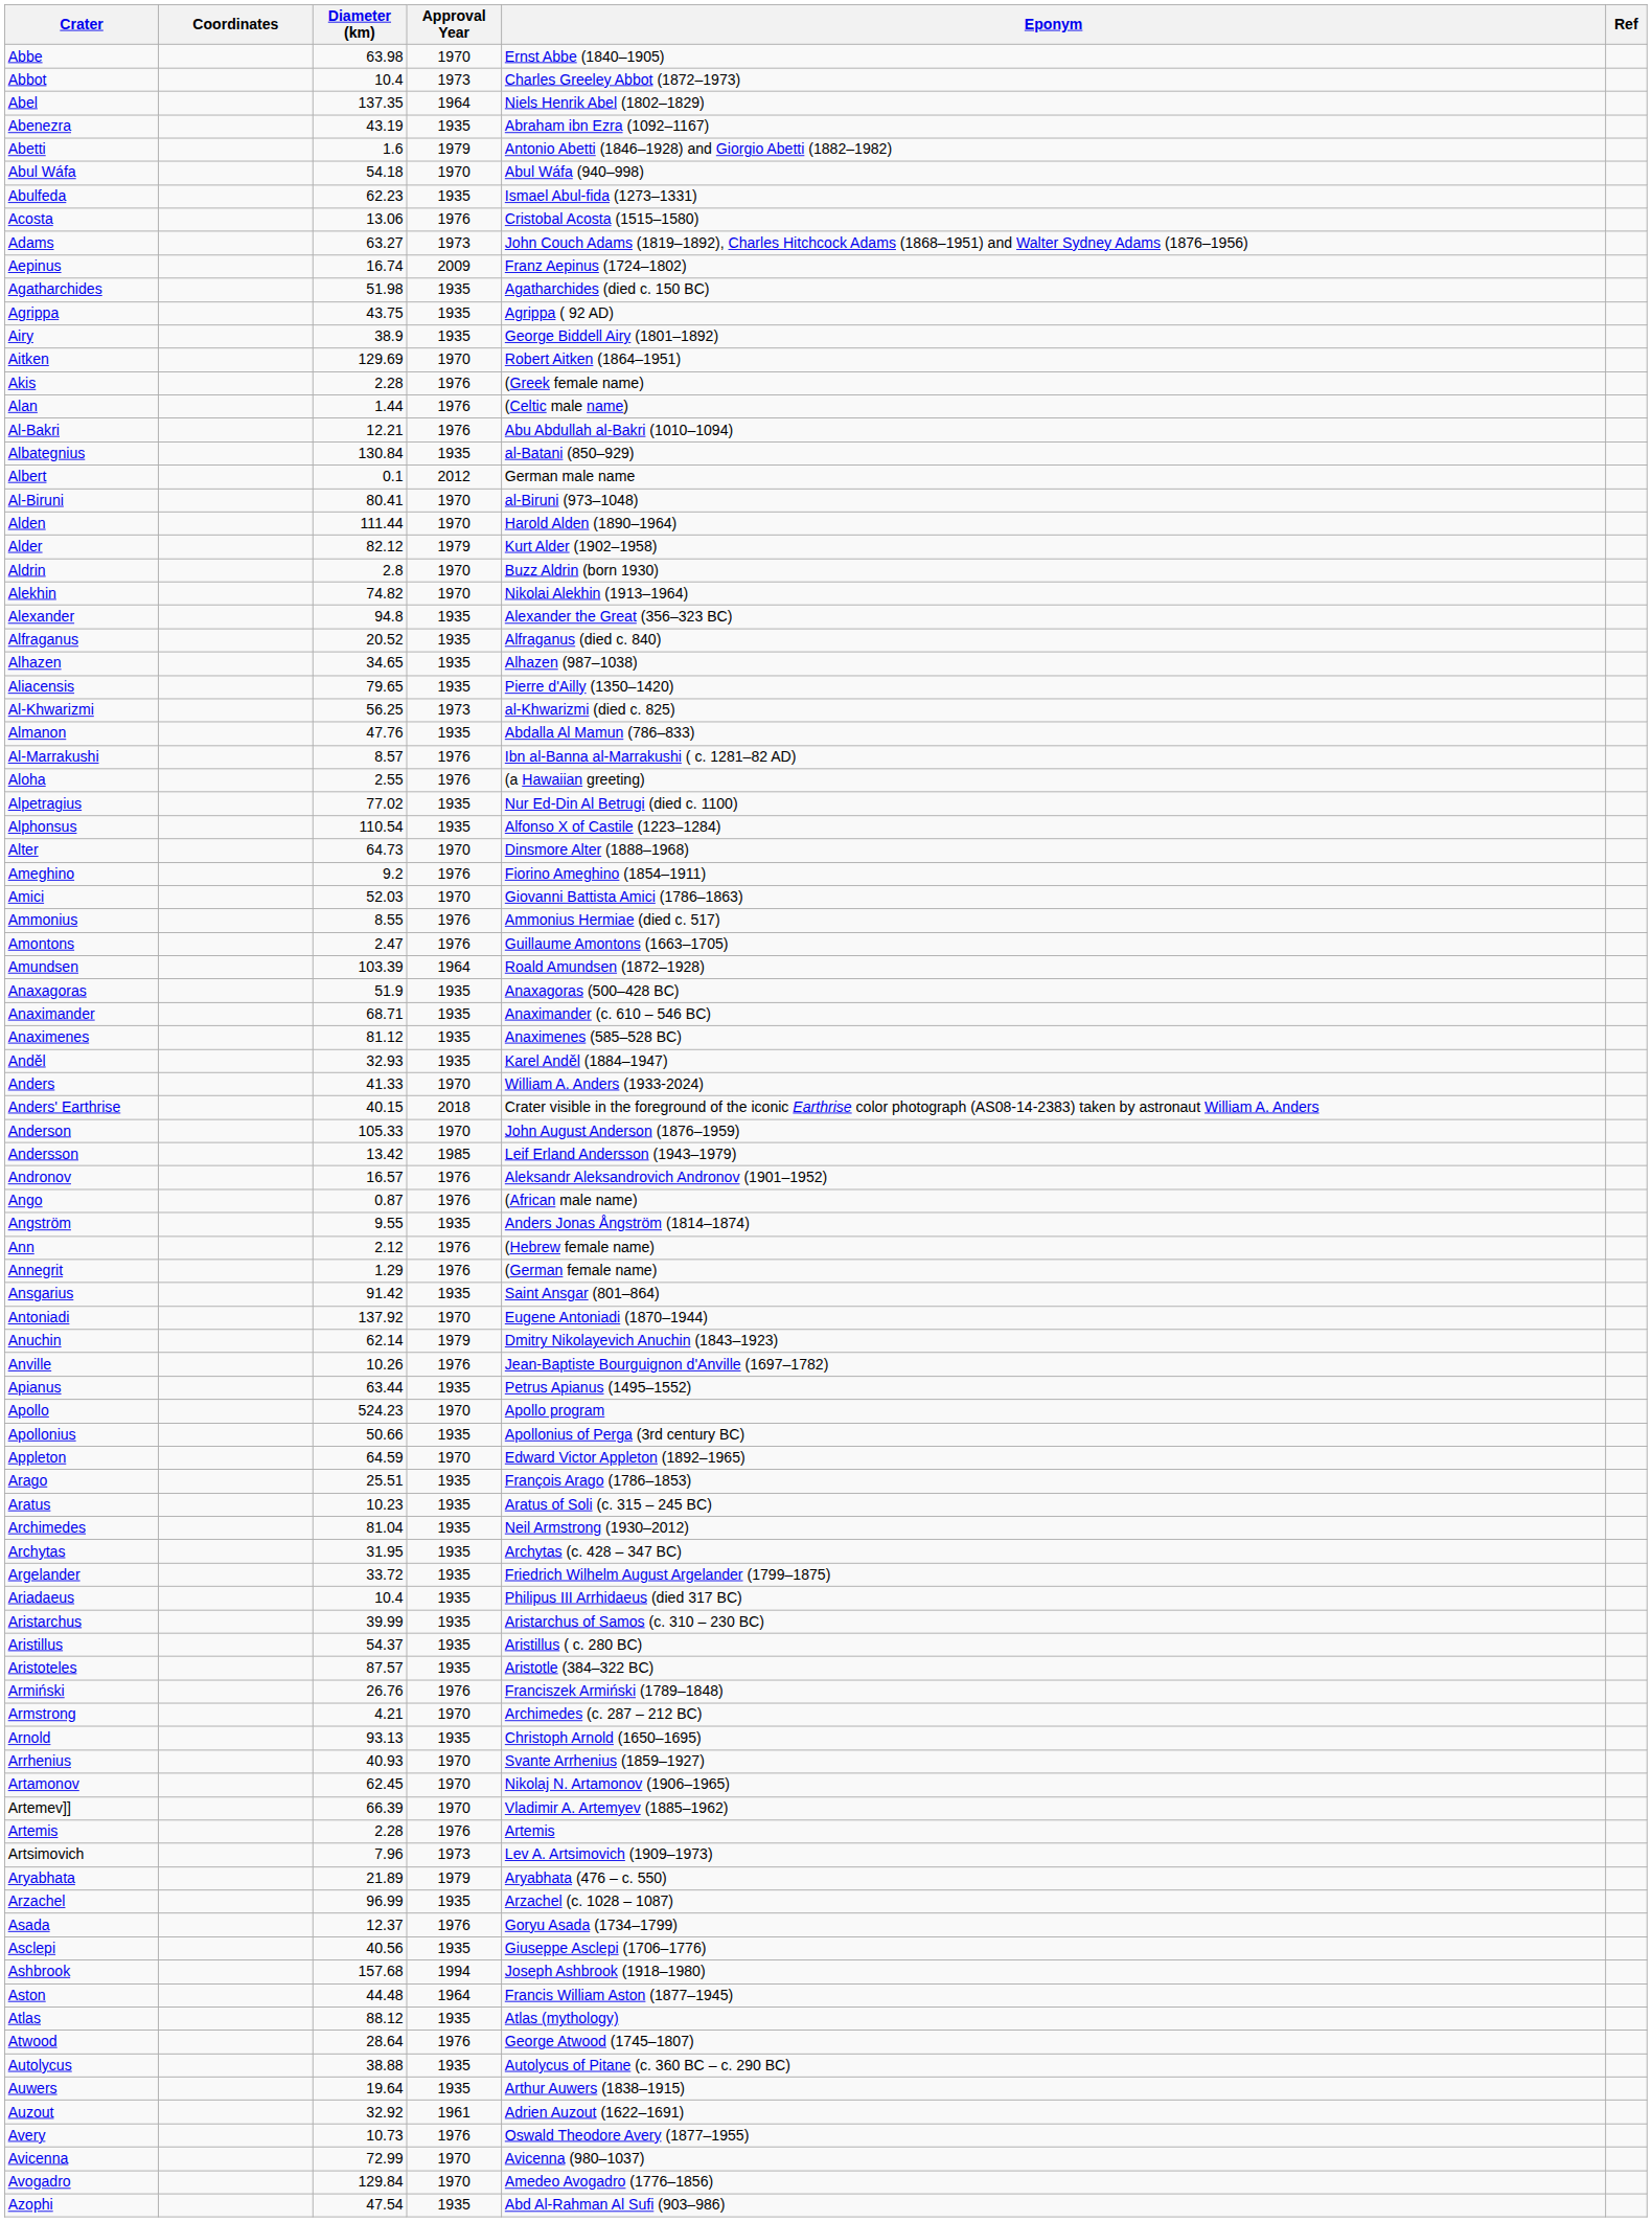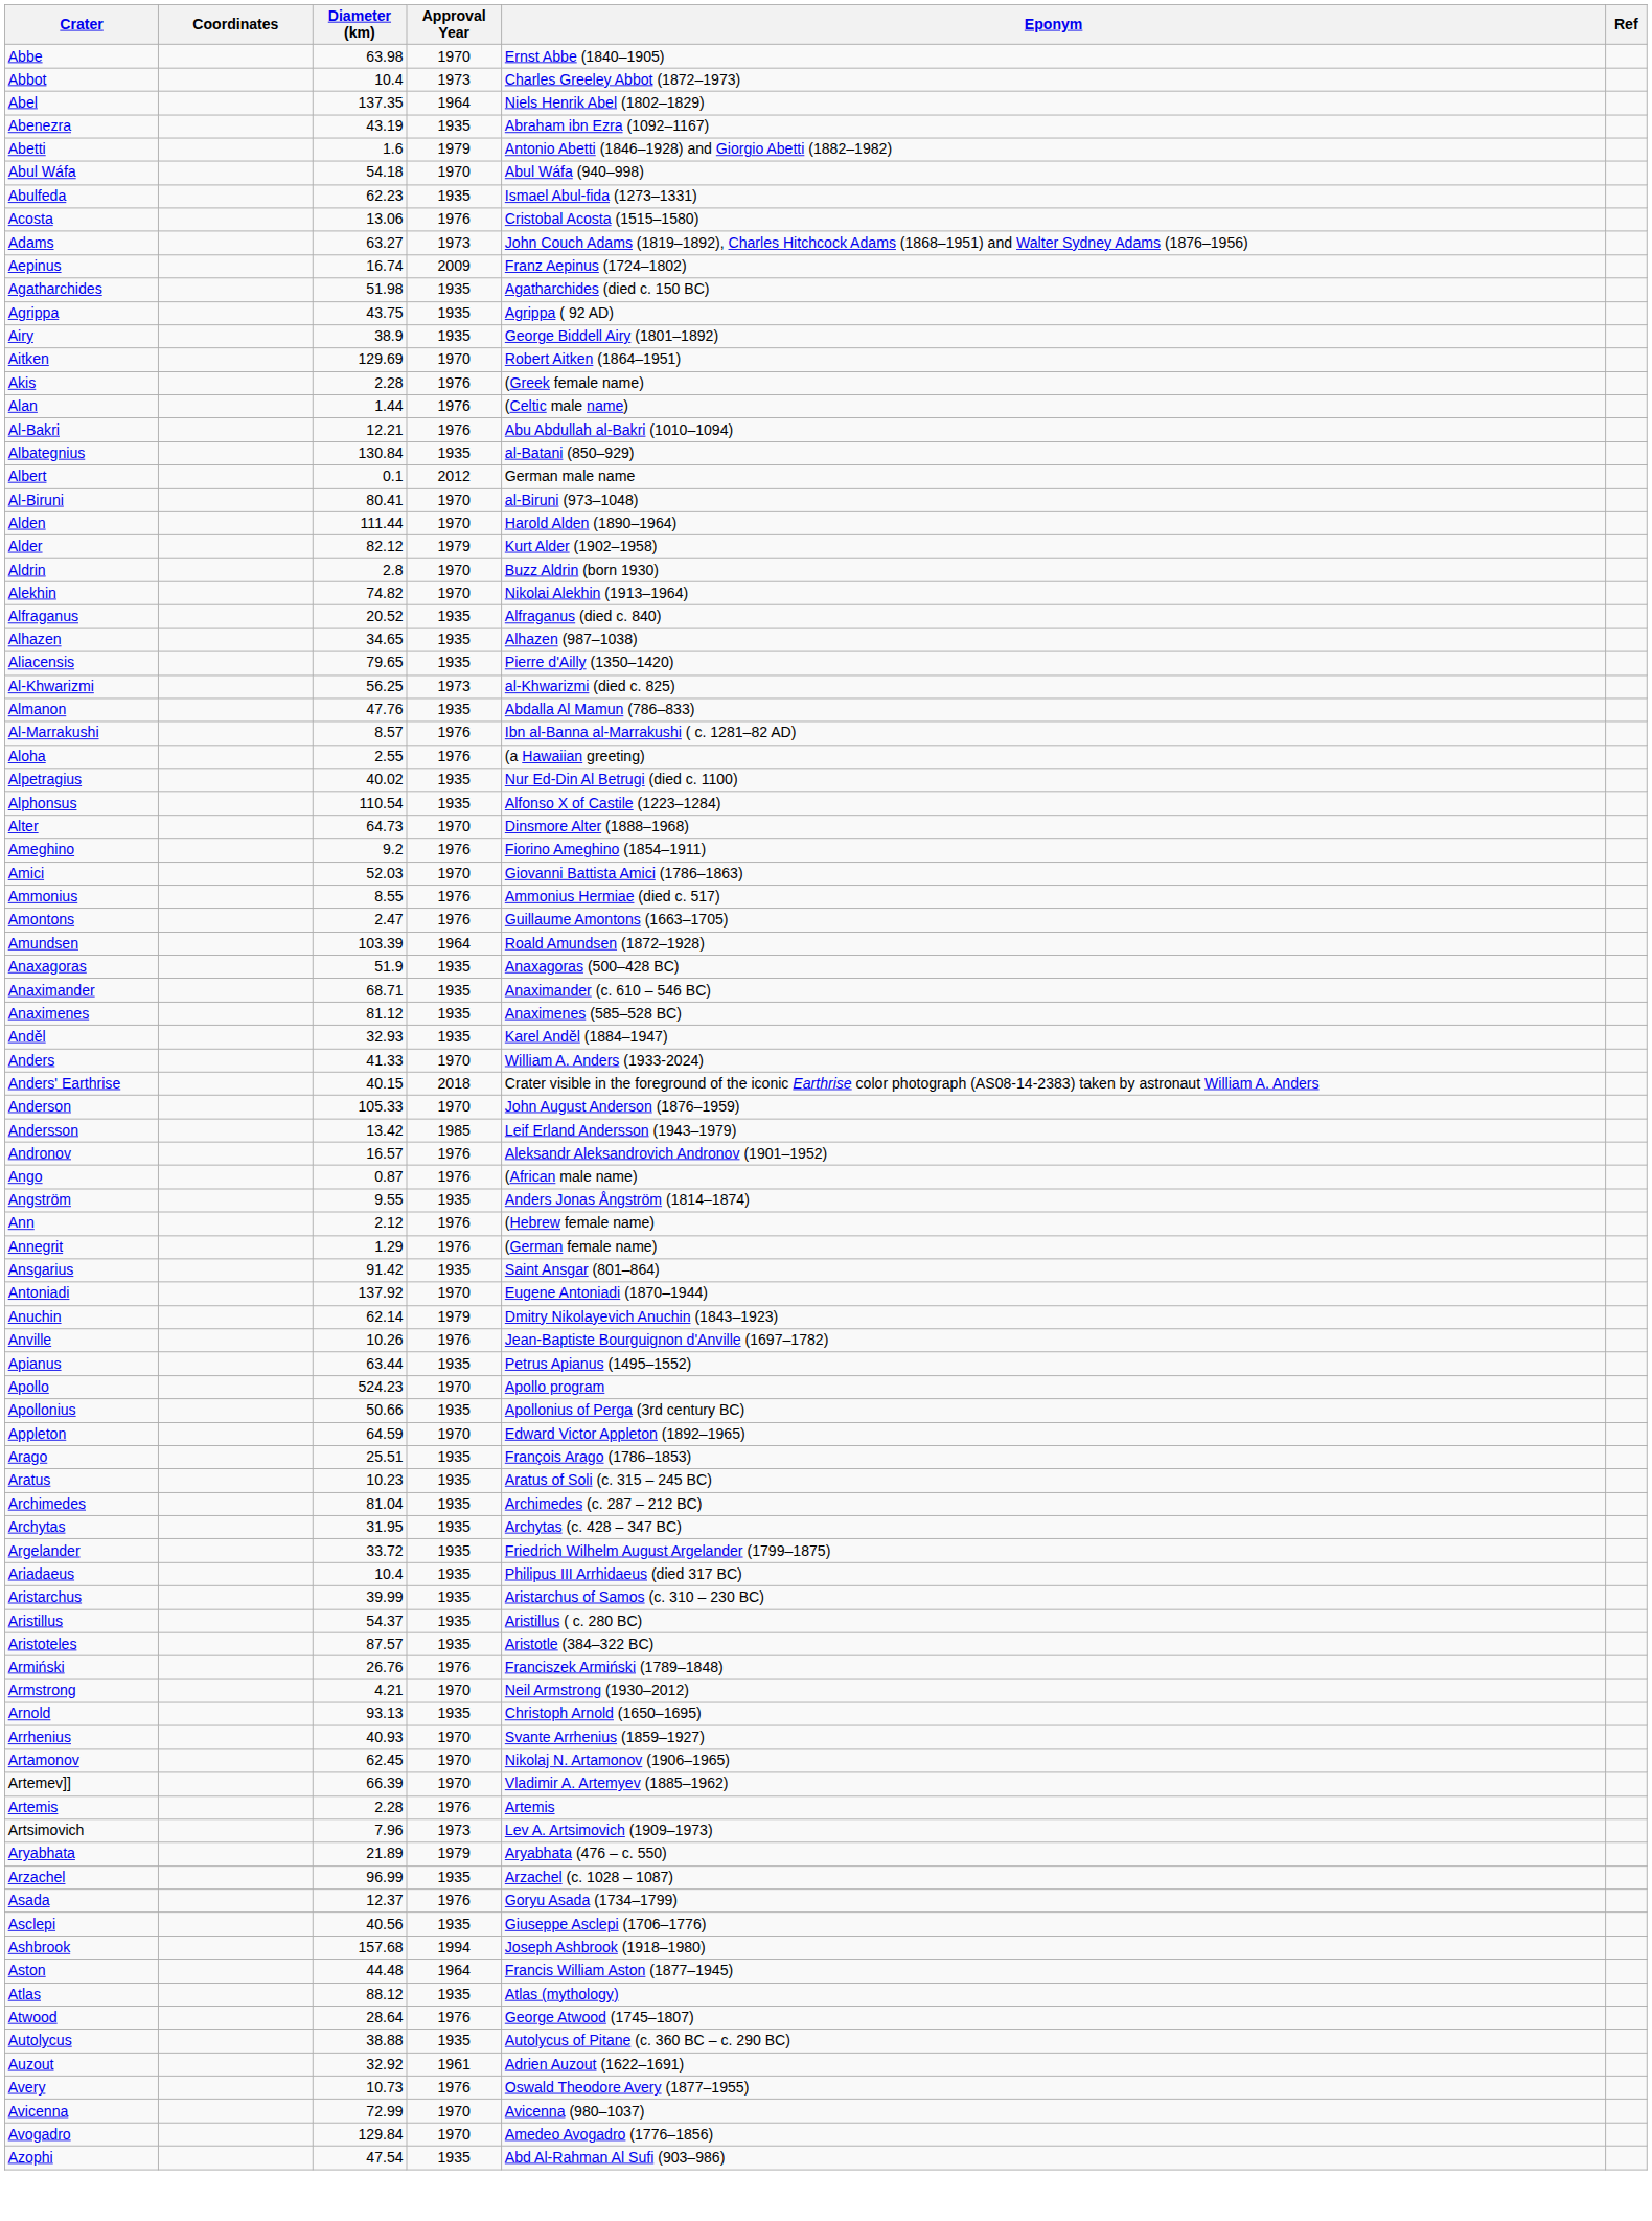- row: Alexander | 94.8 | 1935 | Alexander the Great (356–323 BC)
Alpetragius | Diameter (km): 77.02 -> 40.02
Archimedes | Eponym: Neil Armstrong (1930–2012) -> Archimedes (c. 287 – 212 BC)
Armstrong | Eponym: Archimedes (c. 287 – 212 BC) -> Neil Armstrong (1930–2012)
- row: Auwers | 19.64 | 1935 | Arthur Auwers (1838–1915)
